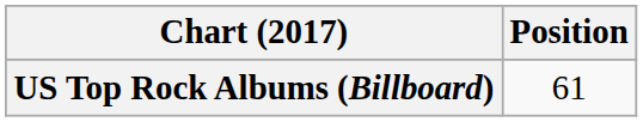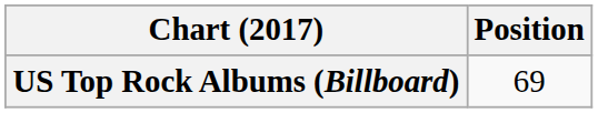US Top Rock Albums (Billboard) | Position: 61 -> 69
